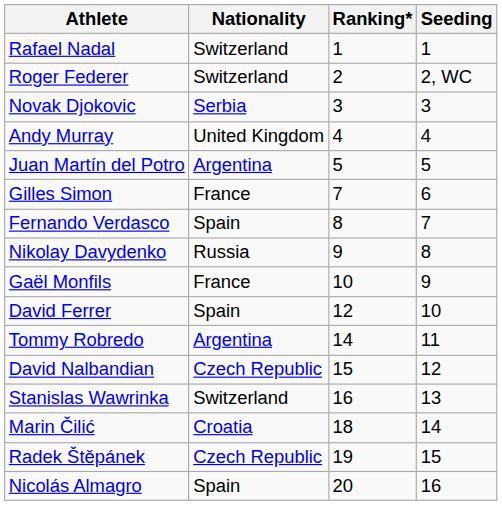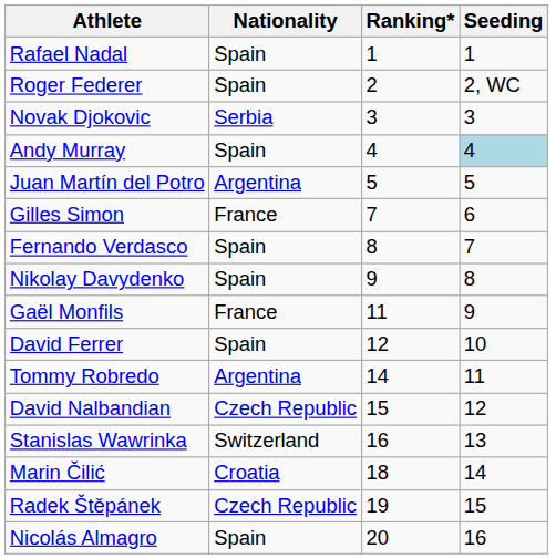Rafael Nadal | Nationality: Switzerland -> Spain
Roger Federer | Nationality: Switzerland -> Spain
Andy Murray | Nationality: United Kingdom -> Spain
Andy Murray | Seeding: no background -> lightblue background
Nikolay Davydenko | Nationality: Russia -> Spain
Gaël Monfils | Ranking*: 10 -> 11
